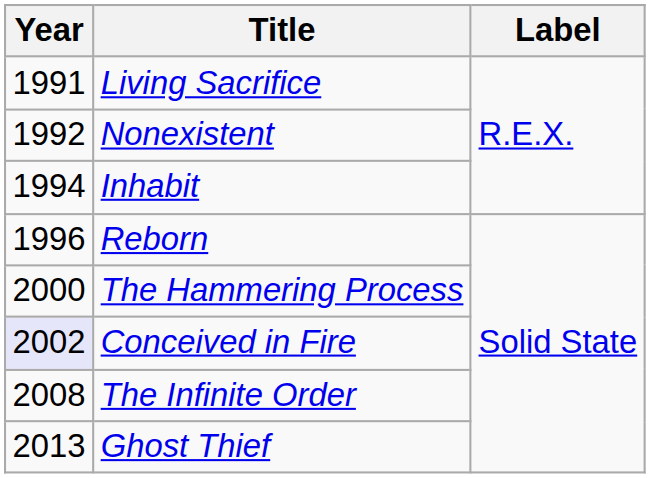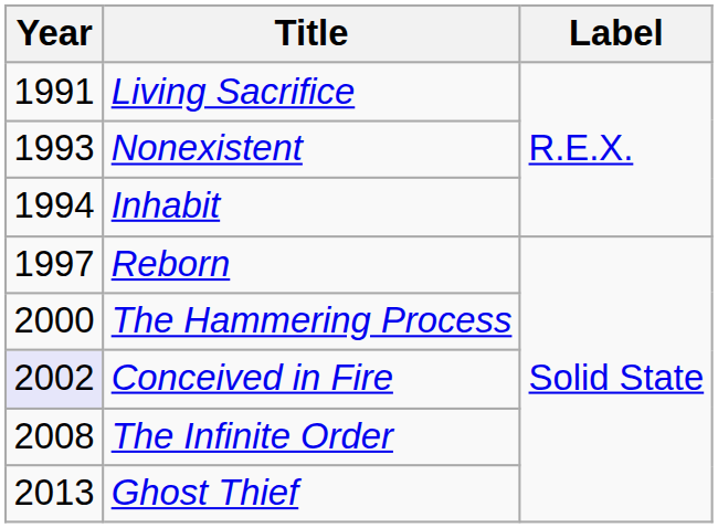Nonexistent | Year: 1992 -> 1993
Reborn | Year: 1996 -> 1997
